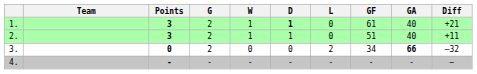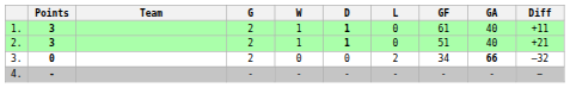columns swapped: Team <-> Points
1. | Diff: +21 -> +11
2. | D: normal -> bold
2. | Diff: +11 -> +21
